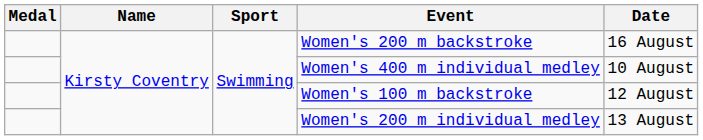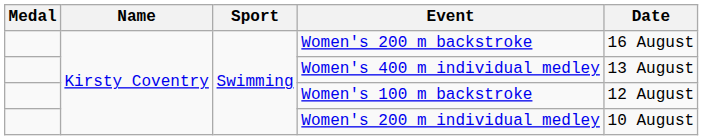Women's 400 m individual medley | Date: 10 August -> 13 August
Women's 200 m individual medley | Date: 13 August -> 10 August
